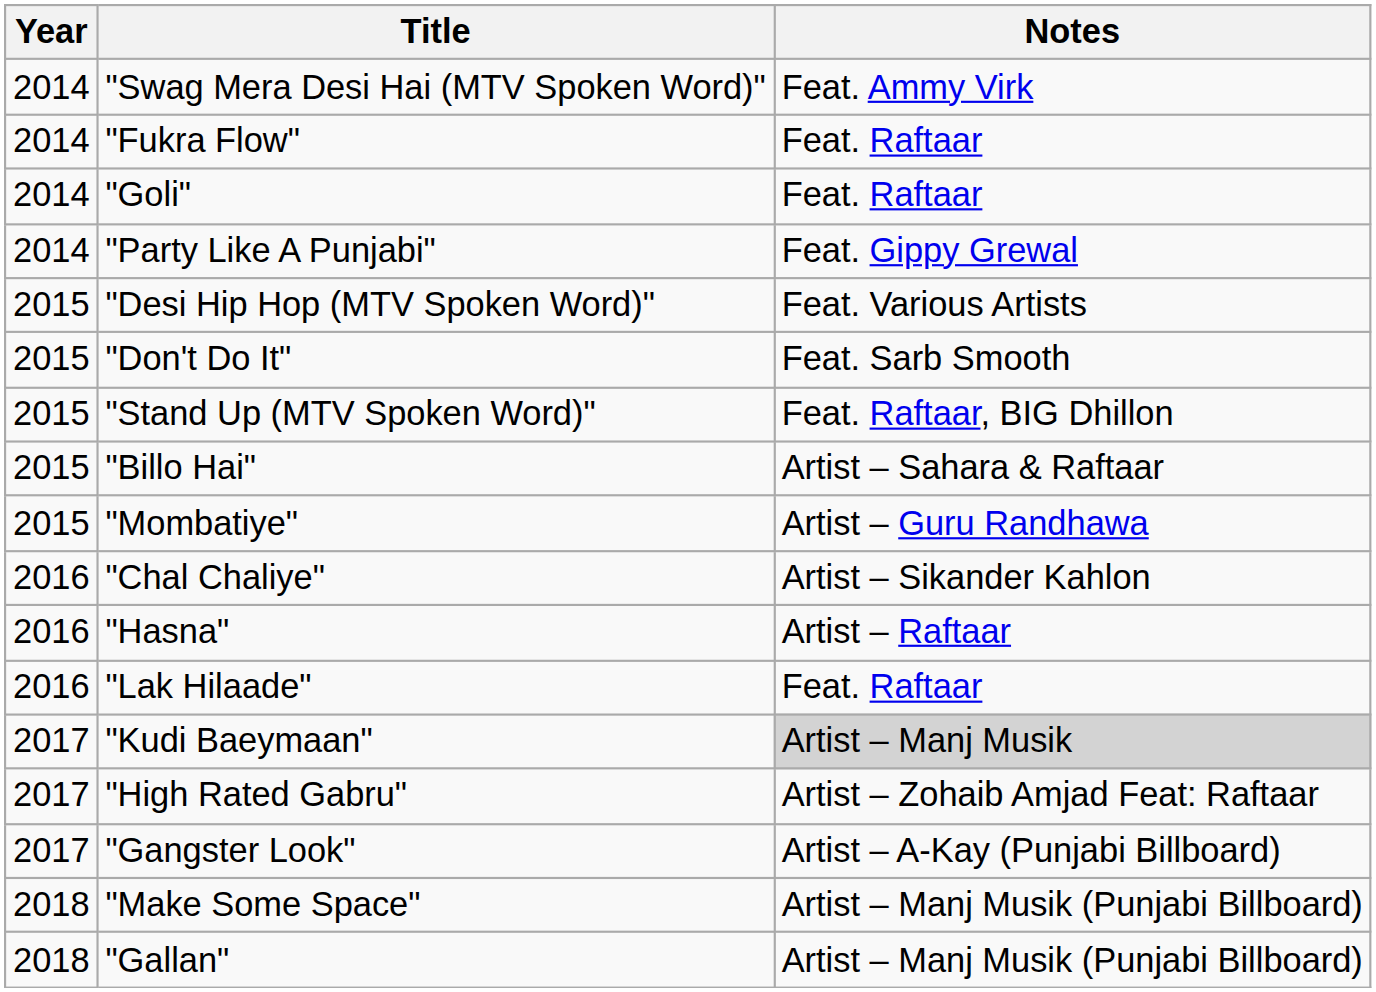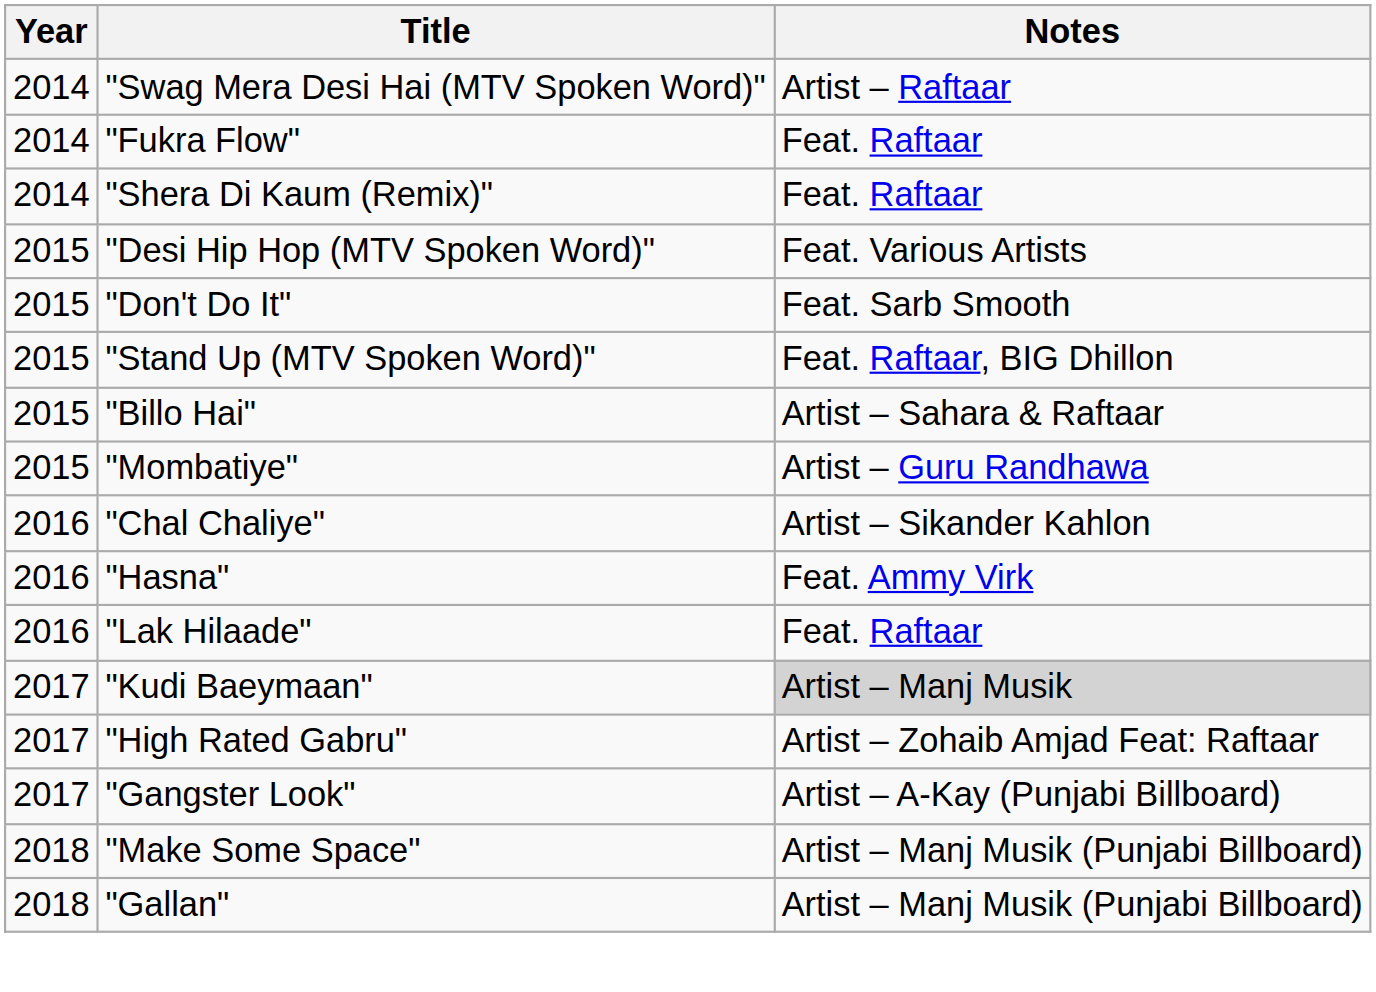"Swag Mera Desi Hai (MTV Spoken Word)" | Notes: Feat. Ammy Virk -> Artist – Raftaar
- row: 2014 | "Goli" | Feat. Raftaar
+ row: 2014 | "Shera Di Kaum (Remix)" | Feat. Raftaar
- row: 2014 | "Party Like A Punjabi" | Feat. Gippy Grewal
"Hasna" | Notes: Artist – Raftaar -> Feat. Ammy Virk
